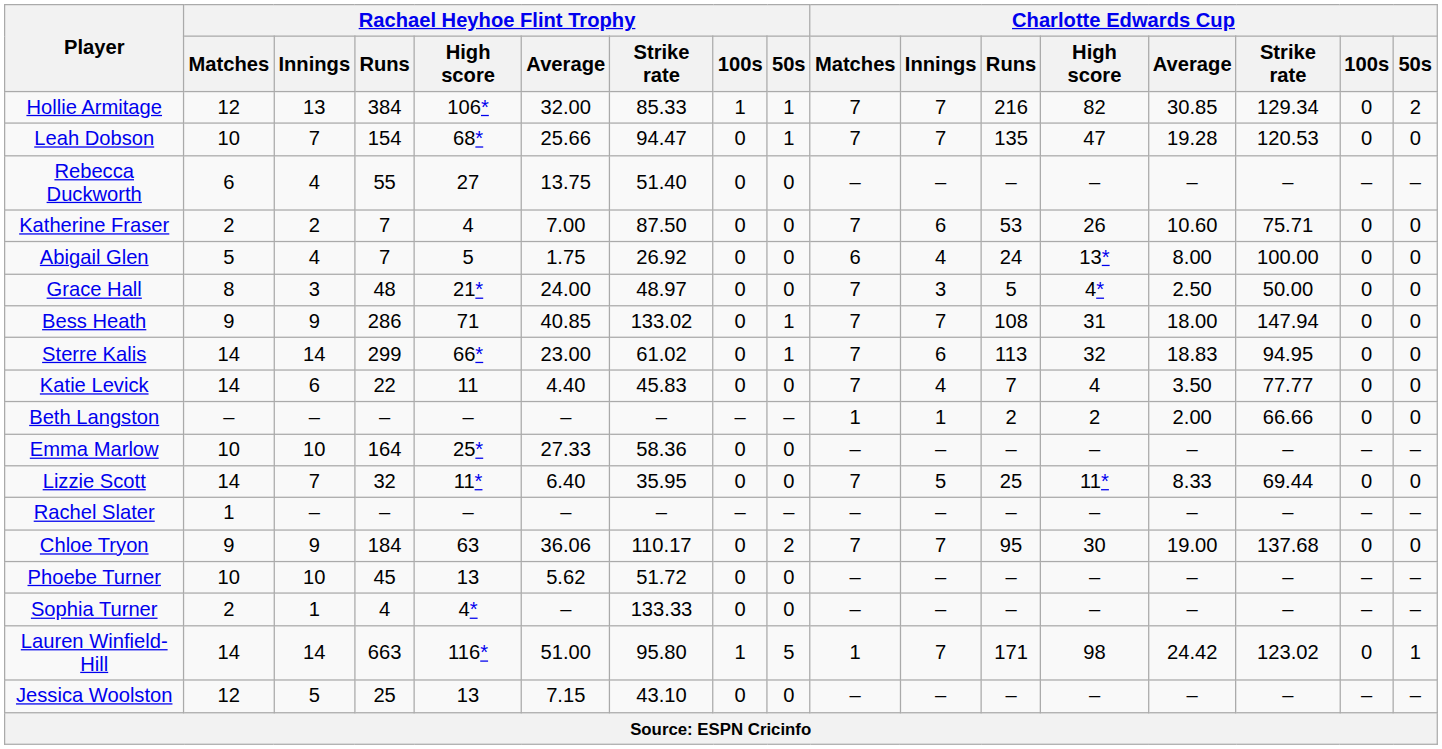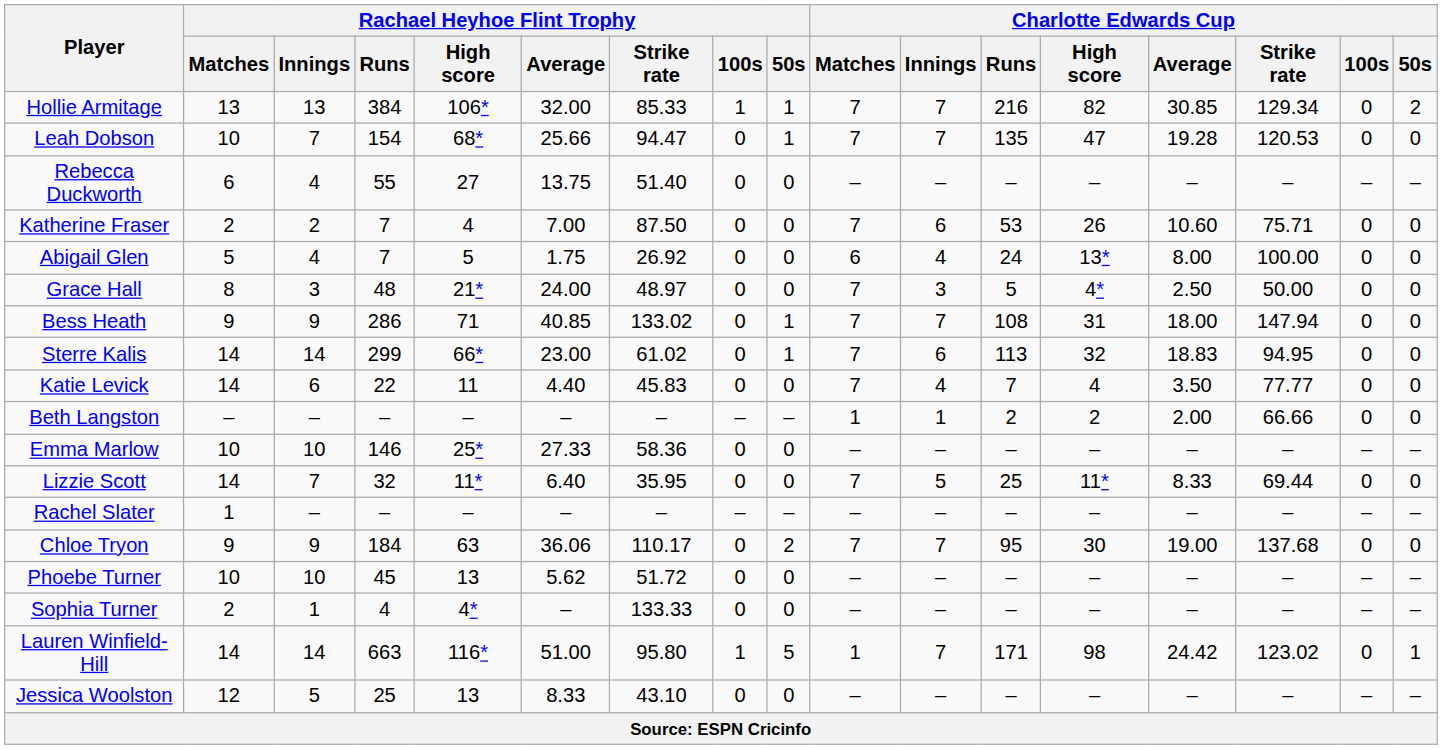Hollie Armitage | Rachael Heyhoe Flint Trophy / Matches: 12 -> 13
Emma Marlow | Rachael Heyhoe Flint Trophy / Runs: 164 -> 146
Jessica Woolston | Rachael Heyhoe Flint Trophy / Average: 7.15 -> 8.33
